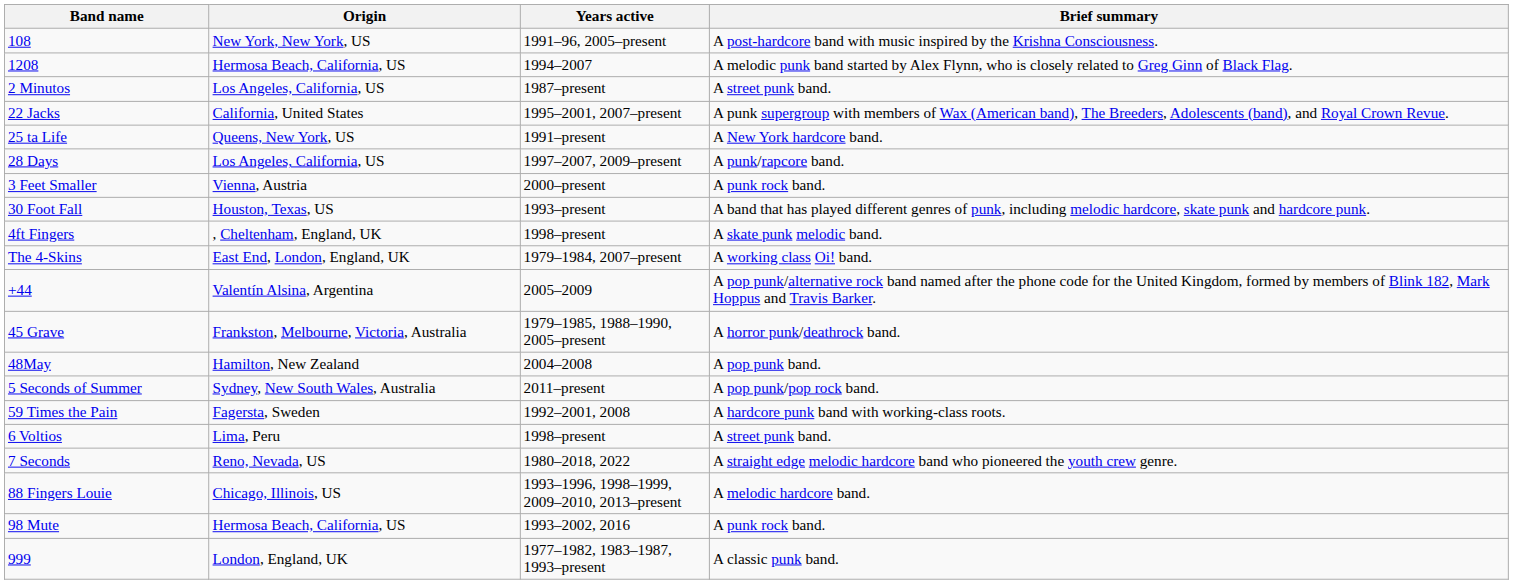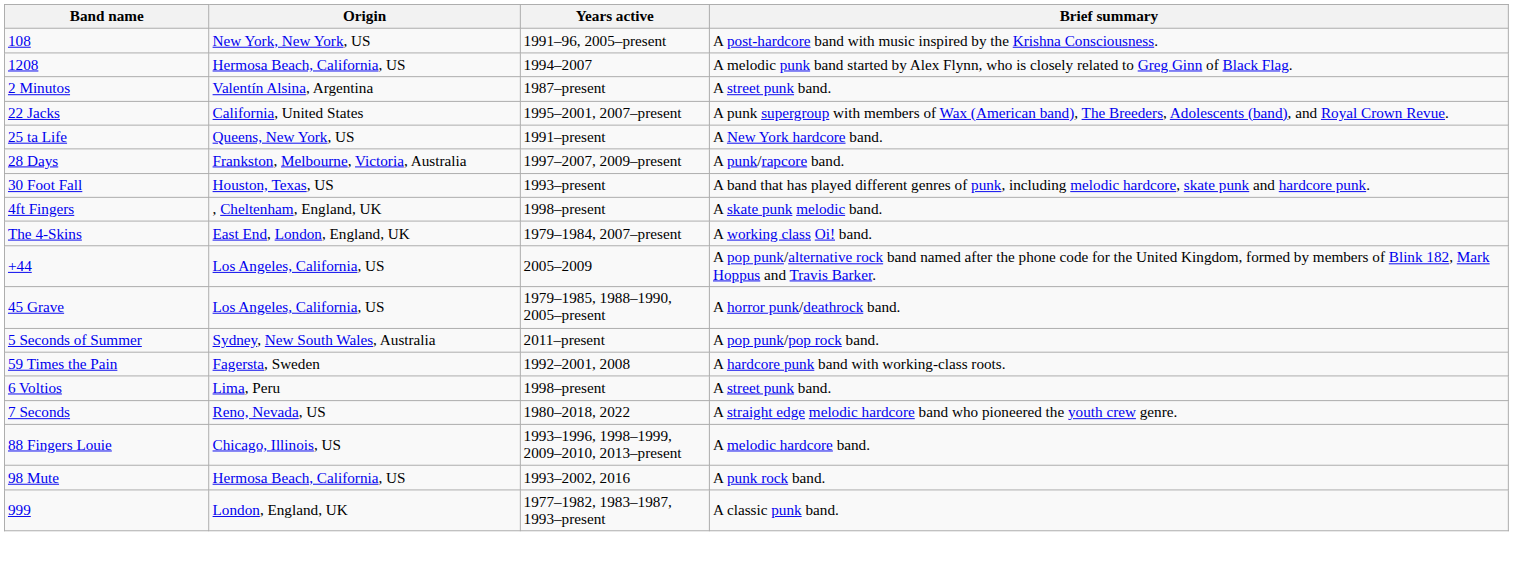2 Minutos | Origin: Los Angeles, California, US -> Valentín Alsina, Argentina
28 Days | Origin: Los Angeles, California, US -> Frankston, Melbourne, Victoria, Australia
- row: 3 Feet Smaller | Vienna, Austria | 2000–present | A punk rock band.
+44 | Origin: Valentín Alsina, Argentina -> Los Angeles, California, US
45 Grave | Origin: Frankston, Melbourne, Victoria, Australia -> Los Angeles, California, US
- row: 48May | Hamilton, New Zealand | 2004–2008 | A pop punk band.
